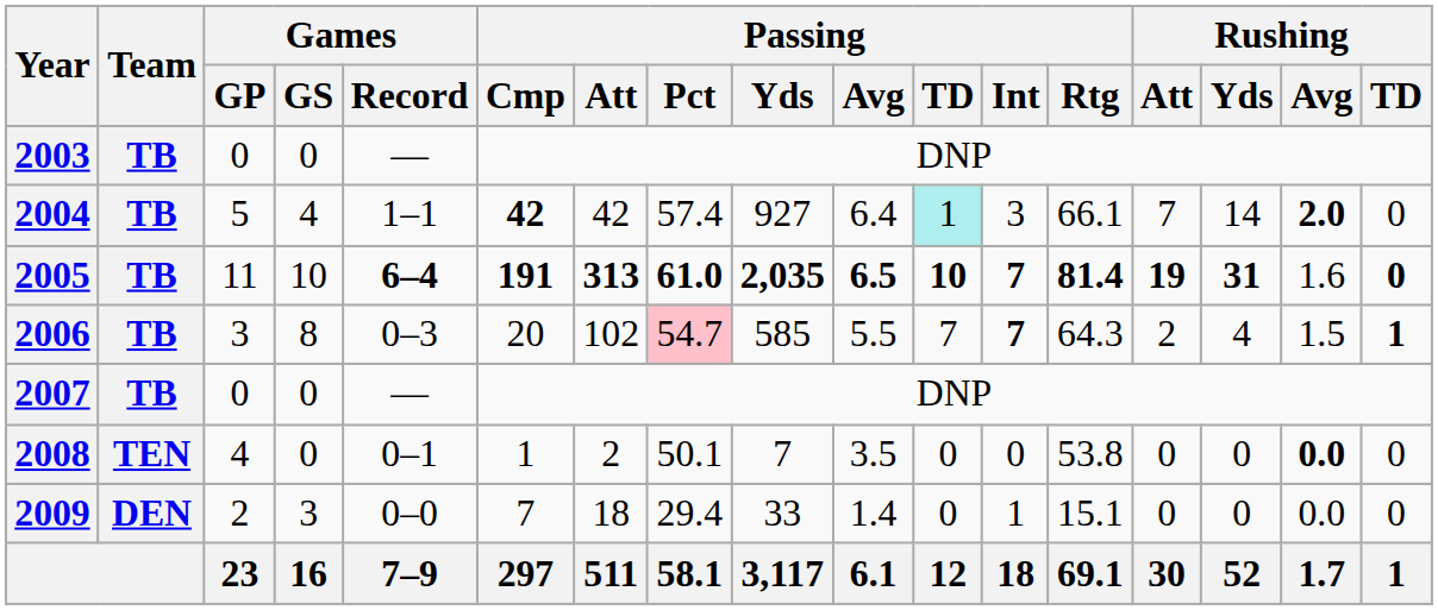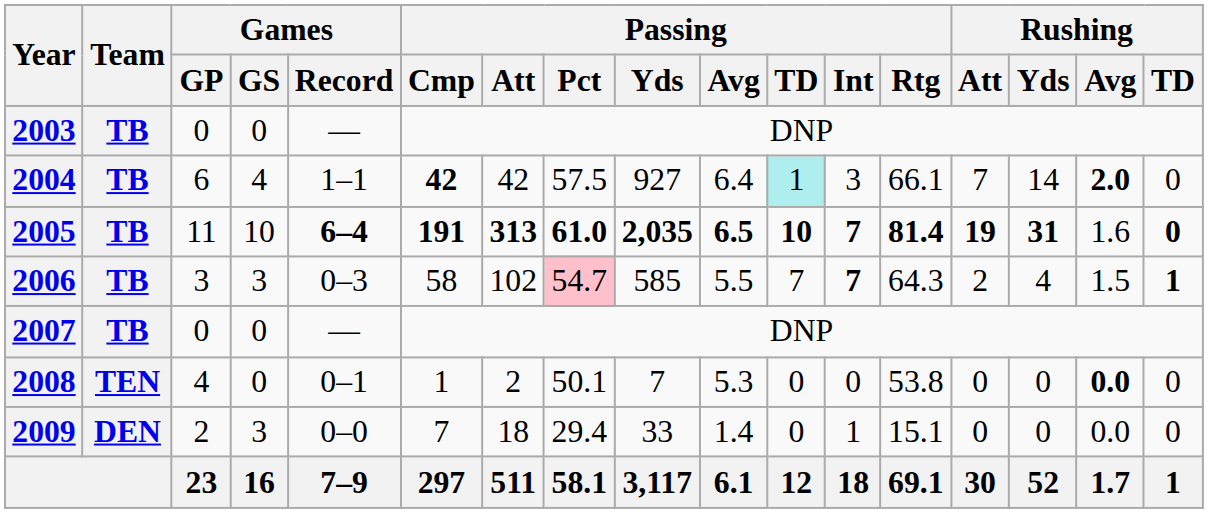2004 | Games / GP: 5 -> 6
2004 | Passing / Pct: 57.4 -> 57.5
2006 | Games / GS: 8 -> 3
2006 | Passing / Cmp: 20 -> 58
2008 | Passing / Avg: 3.5 -> 5.3
